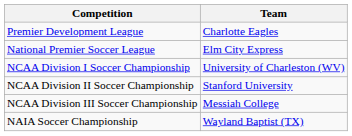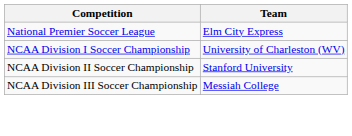- row: Premier Development League | Charlotte Eagles
- row: NAIA Soccer Championship | Wayland Baptist (TX)
